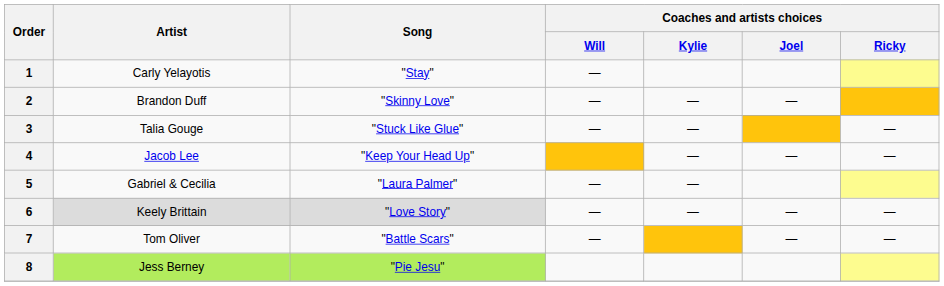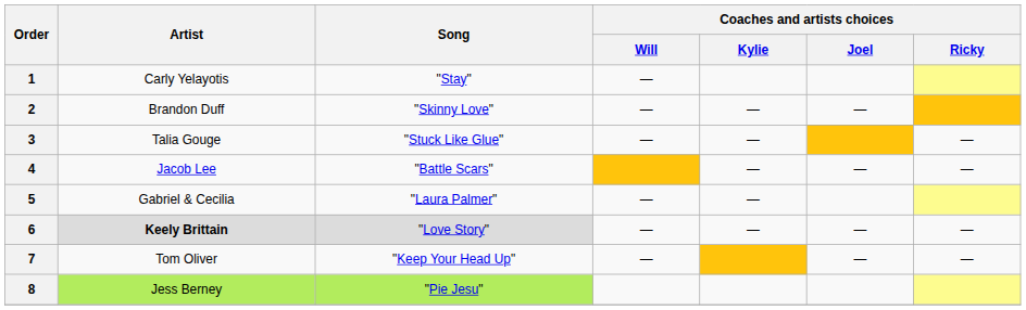4 | Song: "Keep Your Head Up" -> "Battle Scars"
6 | Artist: normal -> bold
7 | Song: "Battle Scars" -> "Keep Your Head Up"
